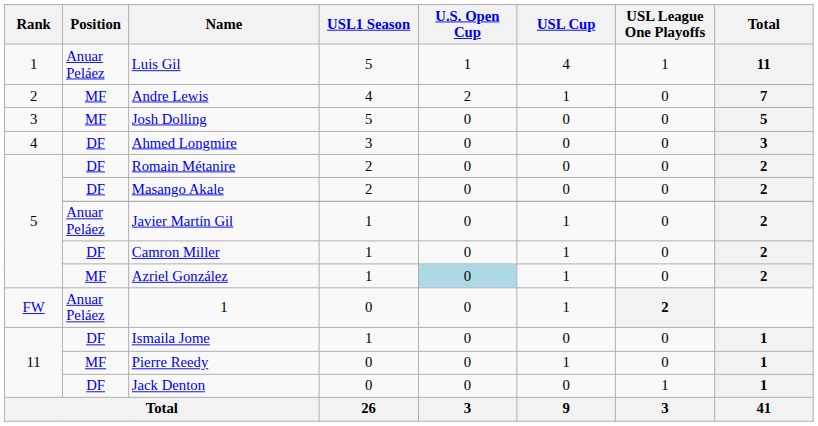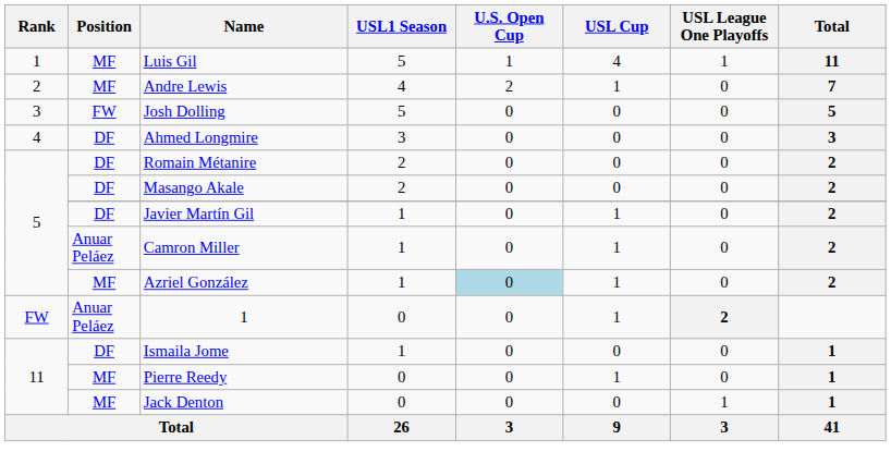Luis Gil | Position: Anuar Peláez -> MF
Josh Dolling | Position: MF -> FW
Javier Martín Gil | Position: Anuar Peláez -> DF
Camron Miller | Position: DF -> Anuar Peláez
Jack Denton | Position: DF -> MF
